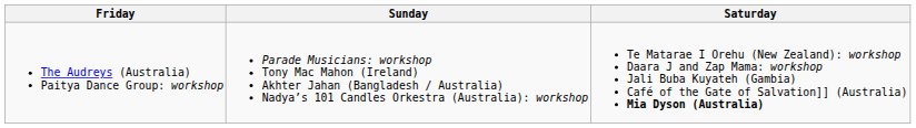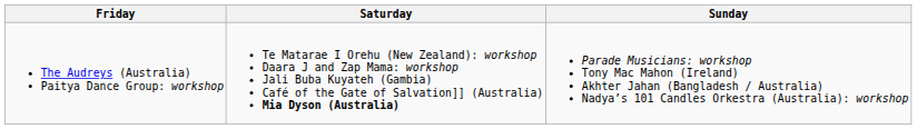columns swapped: Saturday <-> Sunday
